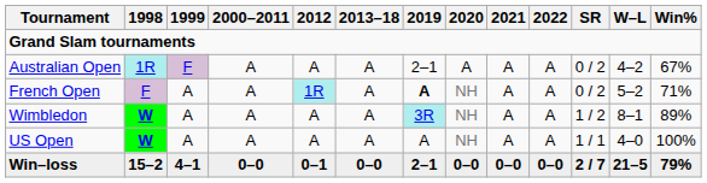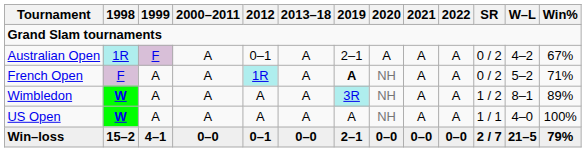Australian Open | 2012: A -> 0–1
